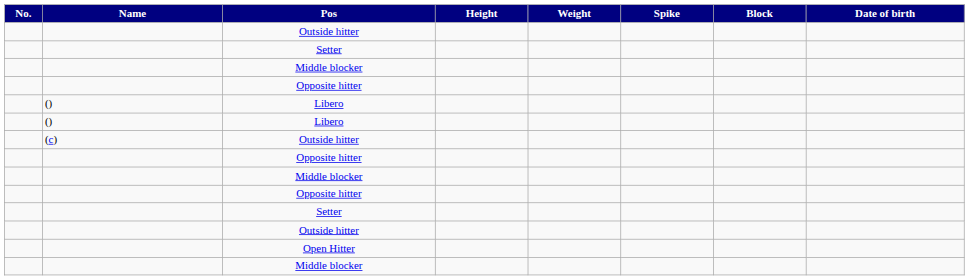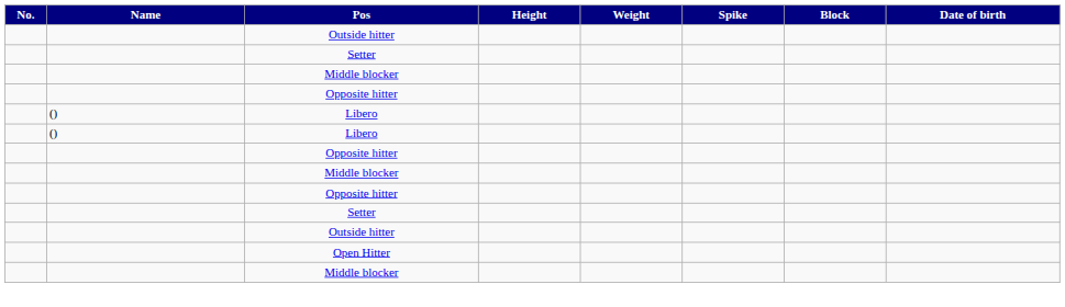- row: (c) | Outside hitter
